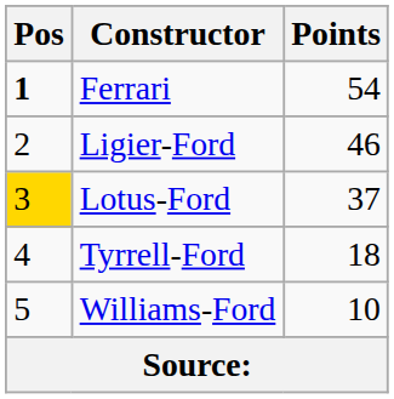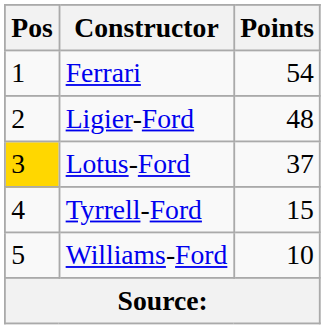Ferrari | Pos: bold -> normal
Ligier-Ford | Points: 46 -> 48
Tyrrell-Ford | Points: 18 -> 15
